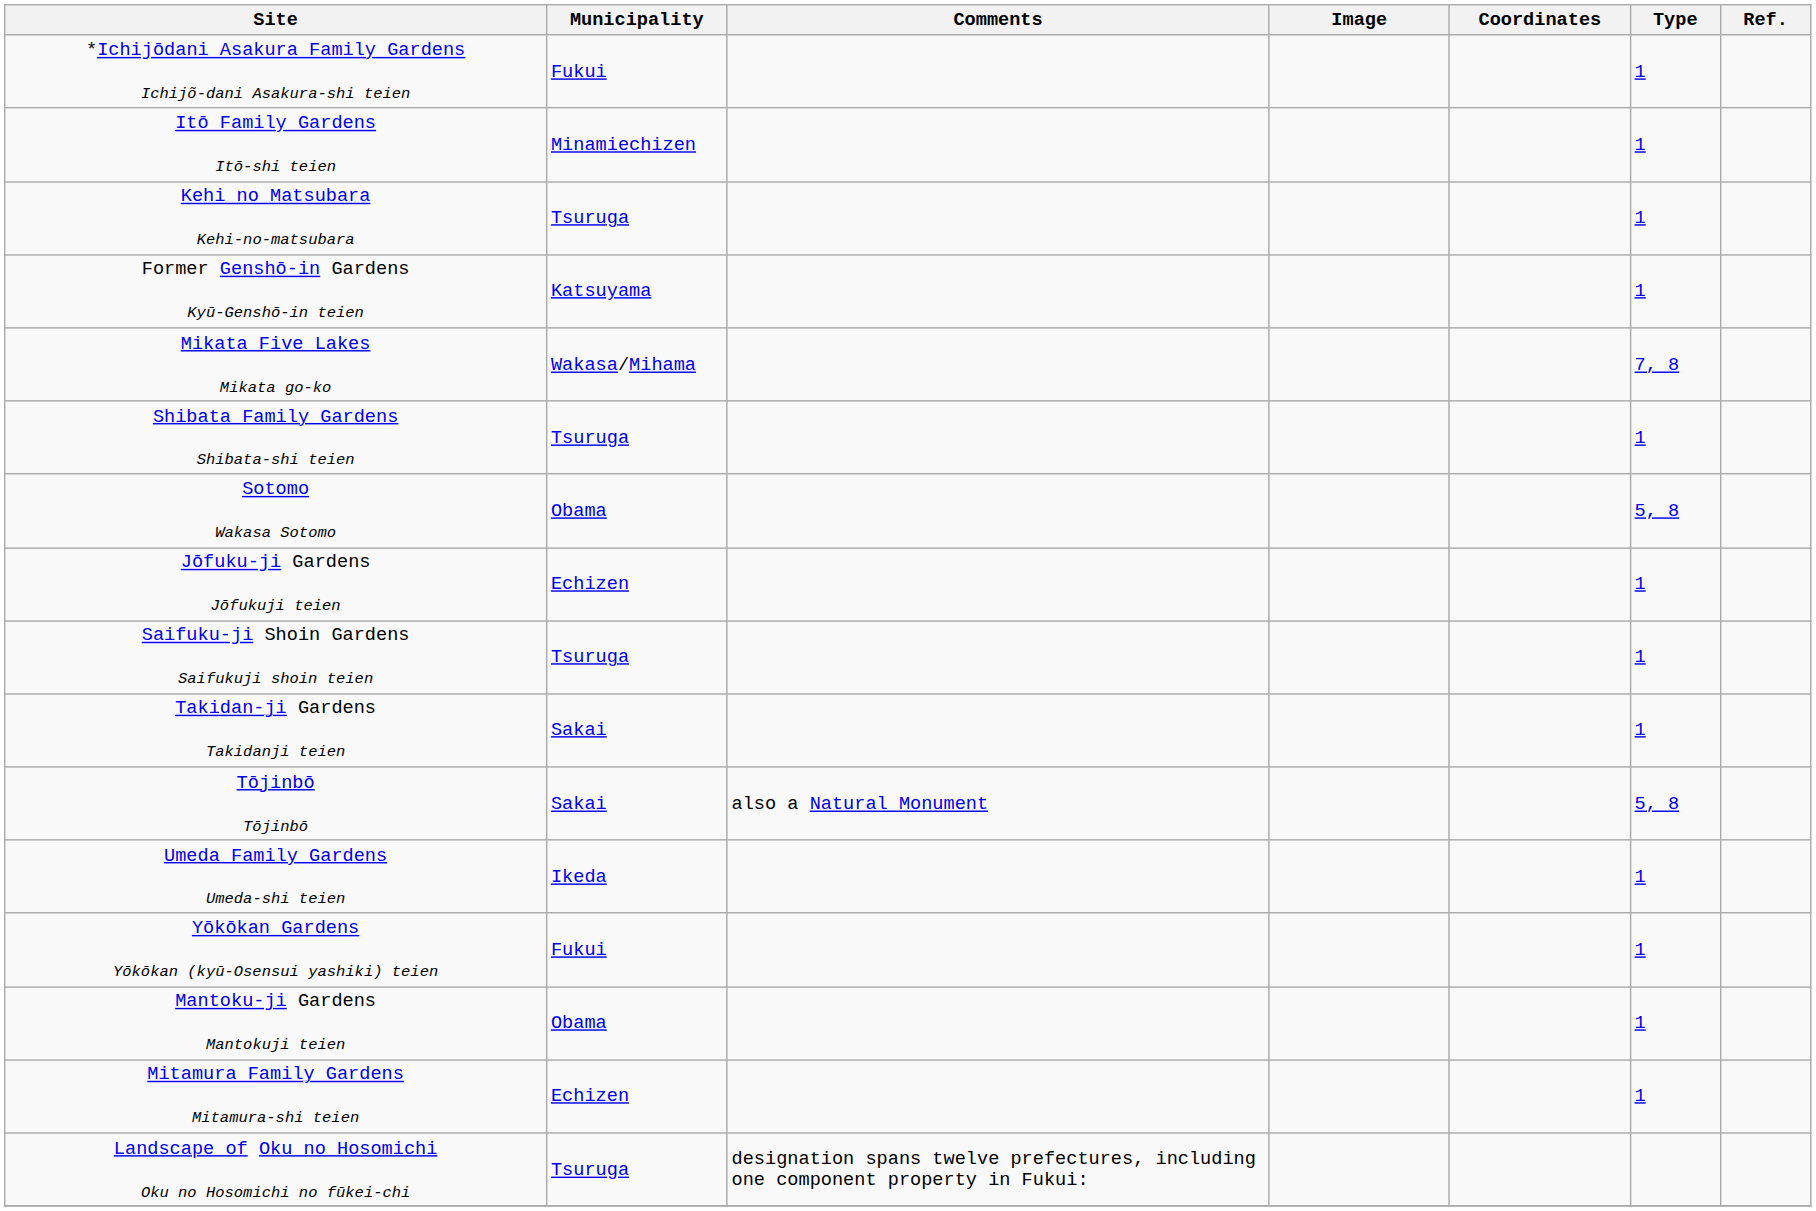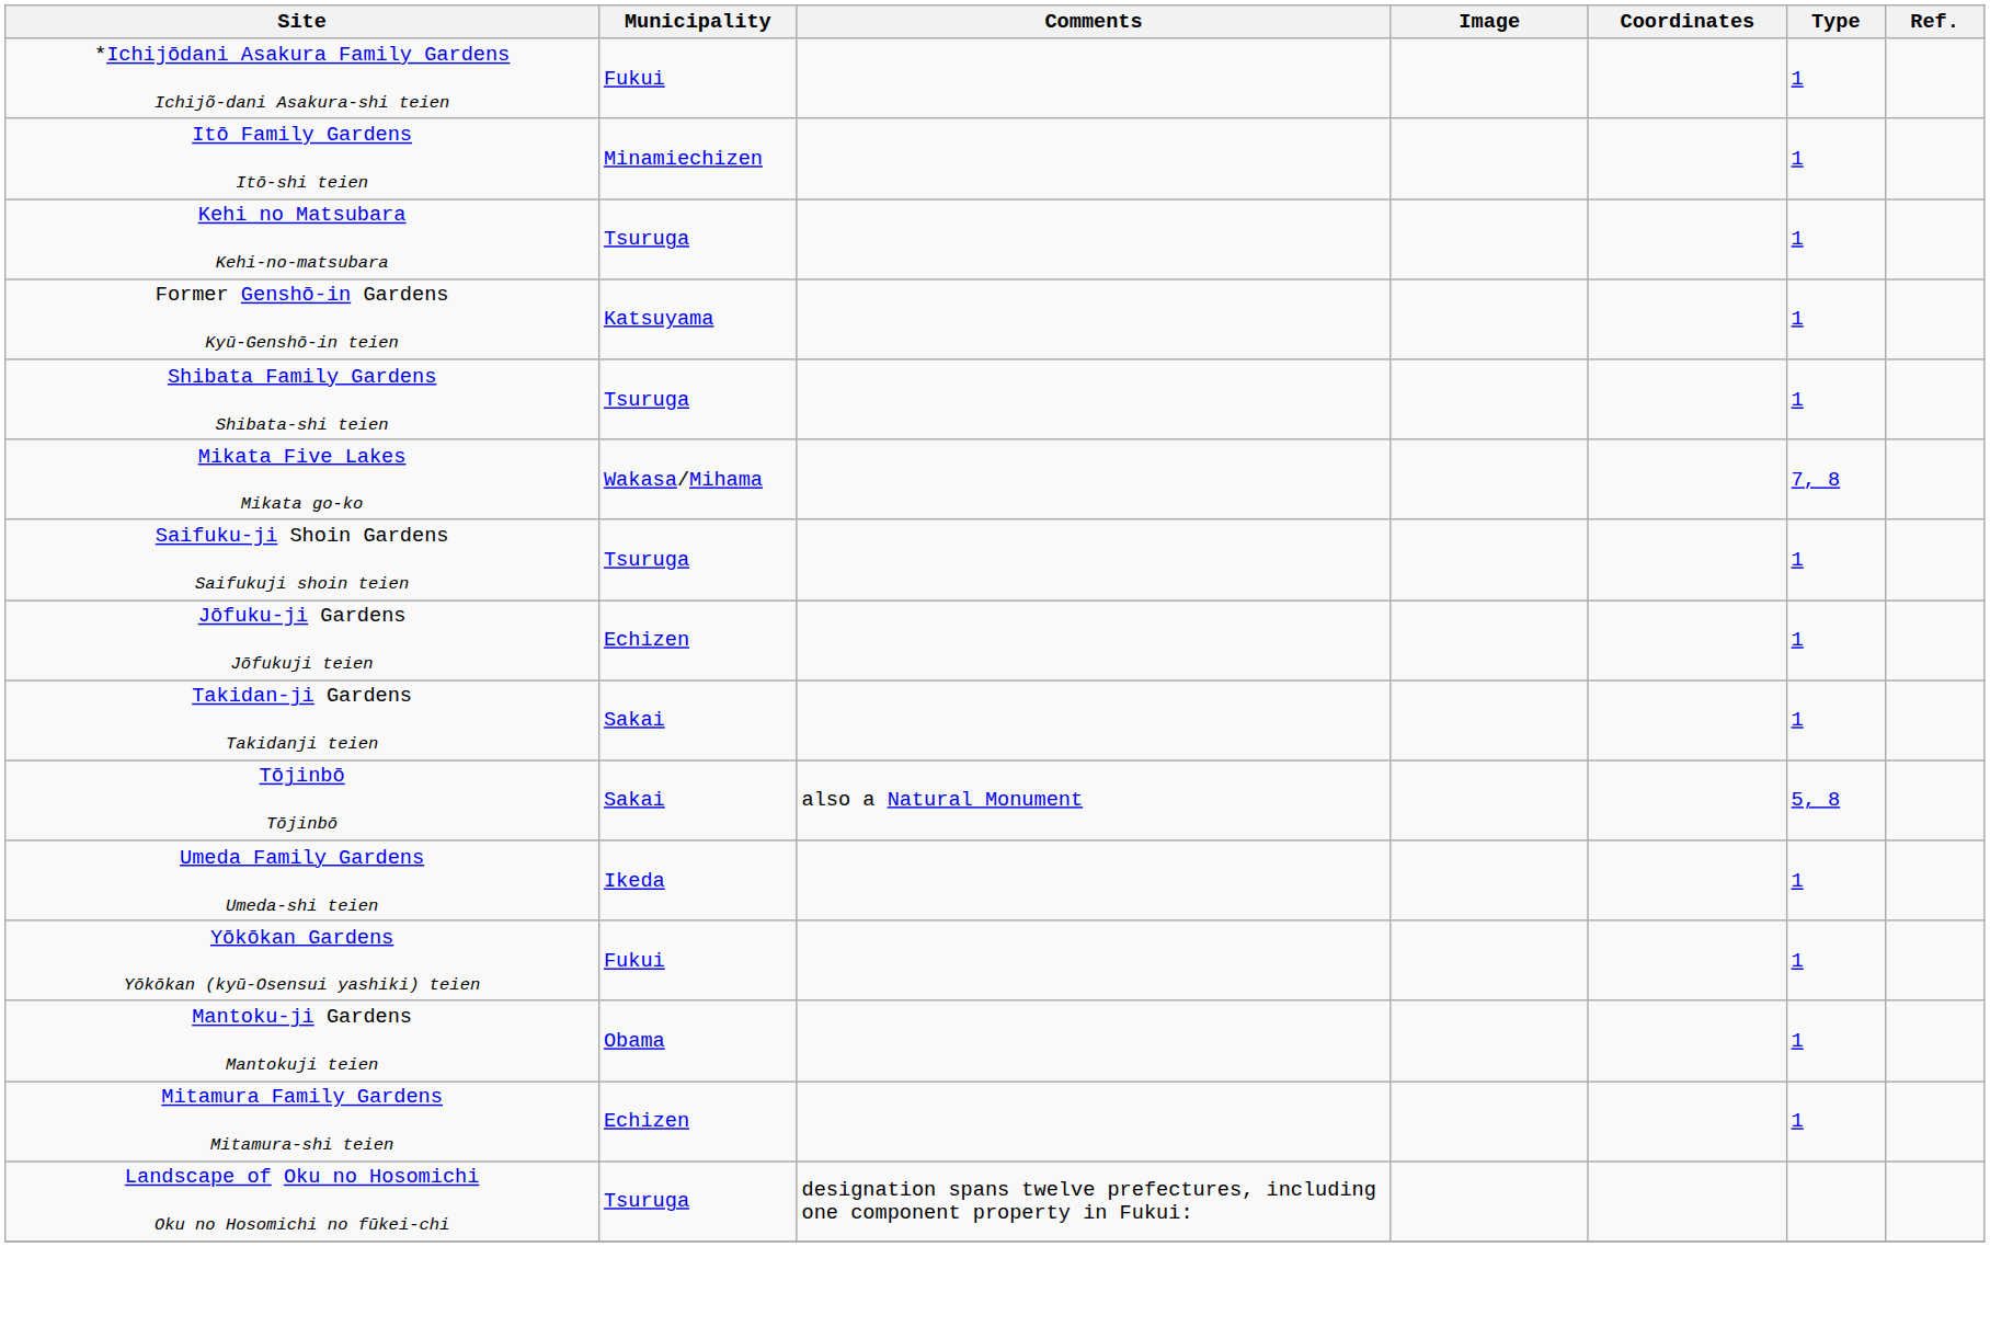rows swapped: Mikata Five Lakes Mikata go-ko <-> Shibata Family Gardens Shibata-shi teien
- row: Sotomo Wakasa Sotomo | Obama | 5, 8
rows swapped: Jōfuku-ji Gardens Jōfukuji teien <-> Saifuku-ji Shoin Gardens Saifukuji shoin teien
